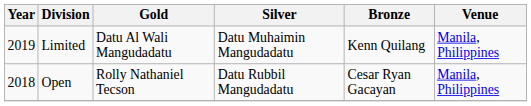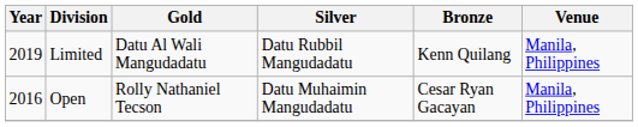Limited | Silver: Datu Muhaimin Mangudadatu -> Datu Rubbil Mangudadatu
Open | Year: 2018 -> 2016
Open | Silver: Datu Rubbil Mangudadatu -> Datu Muhaimin Mangudadatu
